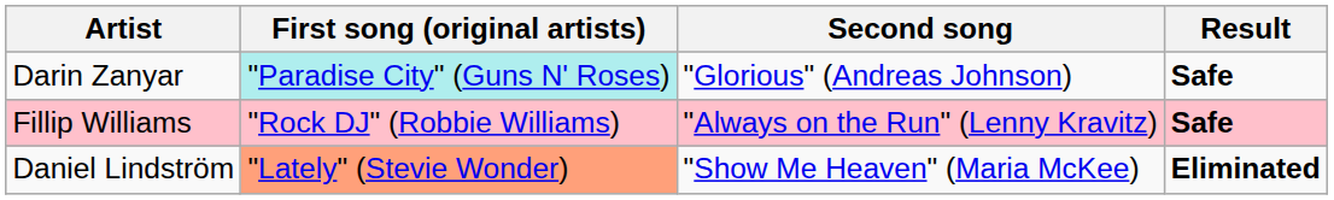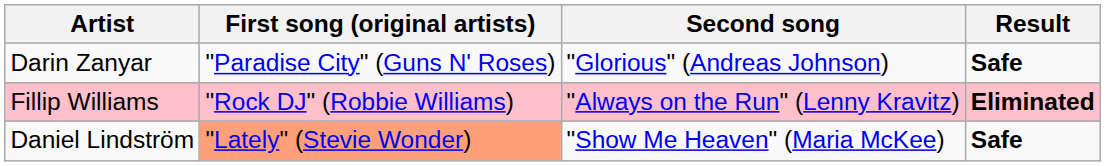Darin Zanyar | First song (original artists): paleturquoise background -> no background
Fillip Williams | Result: Safe -> Eliminated
Daniel Lindström | Result: Eliminated -> Safe
